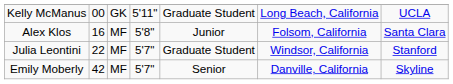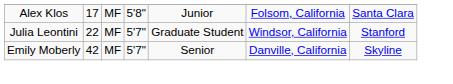- row: Kelly McManus | 00 | GK | 5'11" | Graduate Student | Long Beach, California | UCLA
Alex Klos | column 2: 16 -> 17
